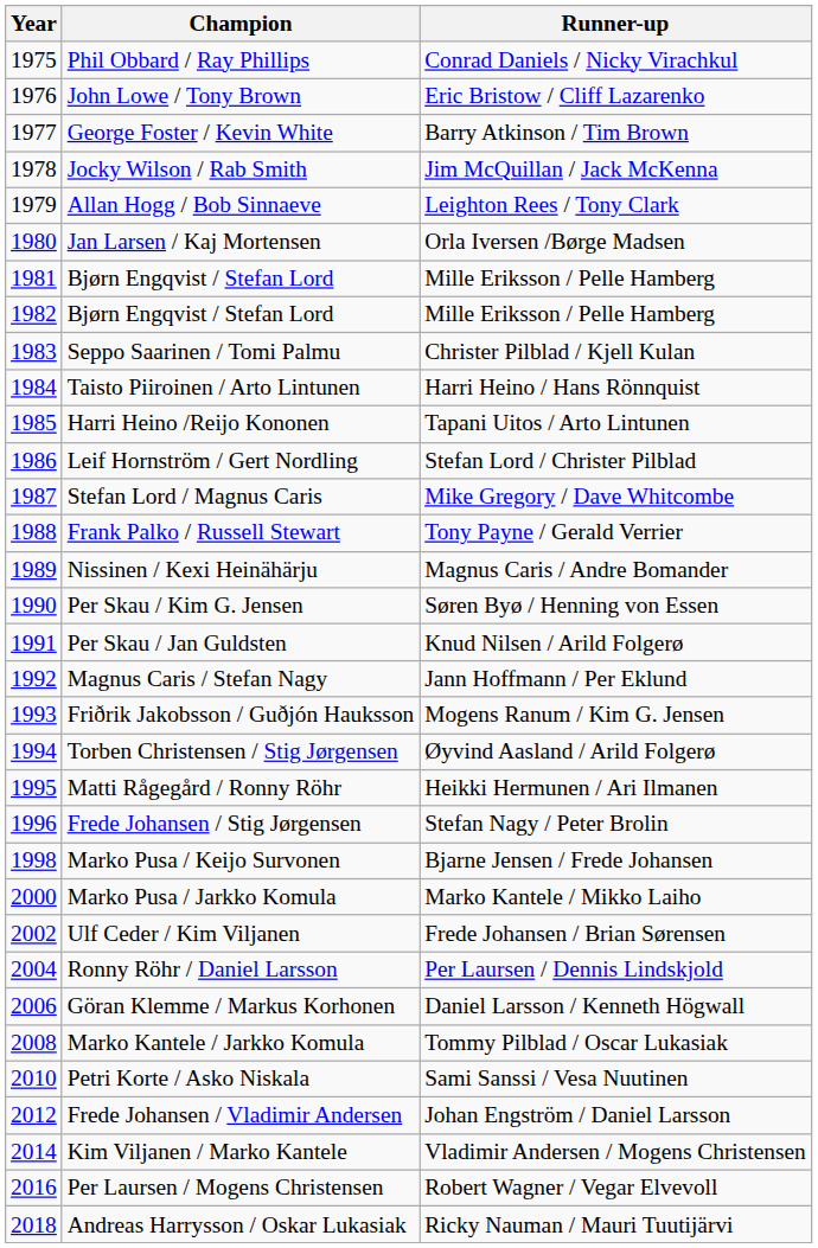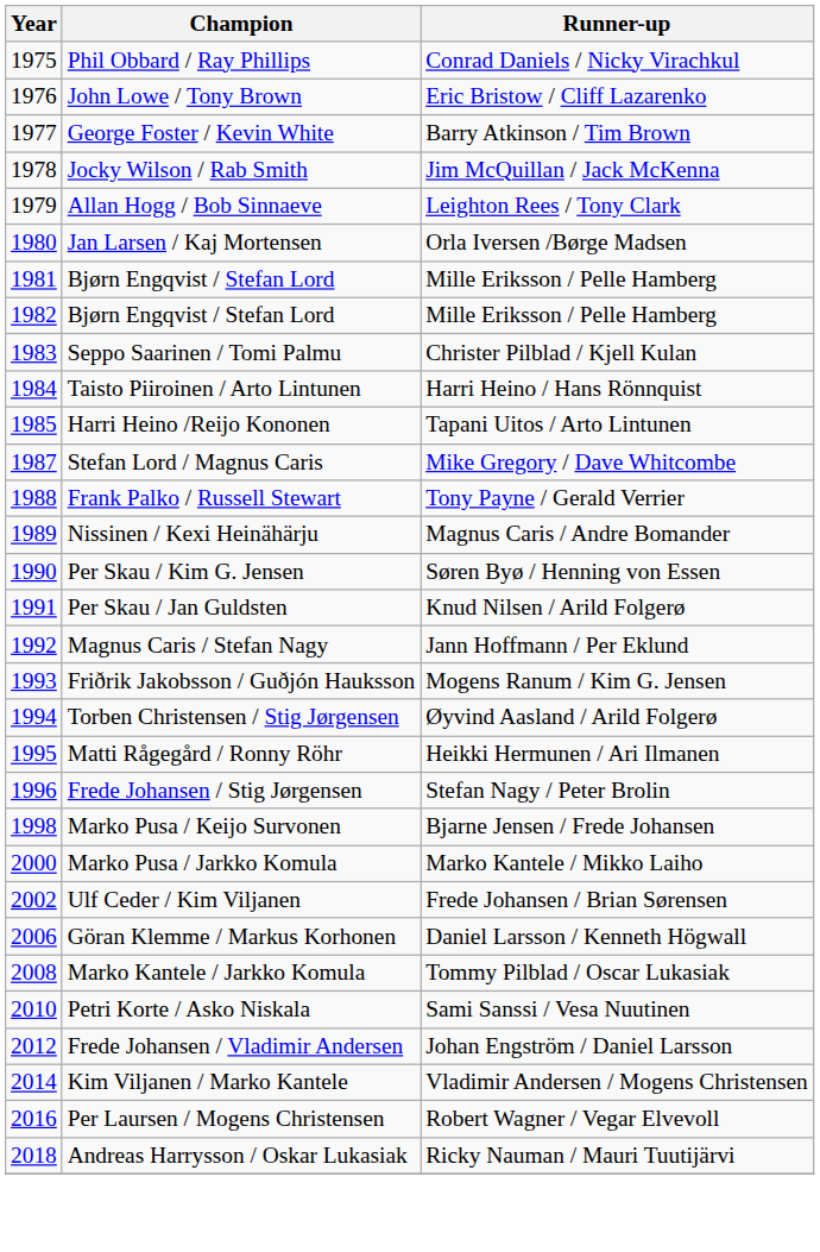- row: 1986 | Leif Hornström / Gert Nordling | Stefan Lord / Christer Pilblad
- row: 2004 | Ronny Röhr / Daniel Larsson | Per Laursen / Dennis Lindskjold
